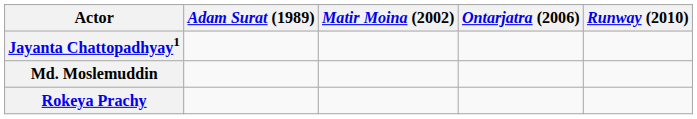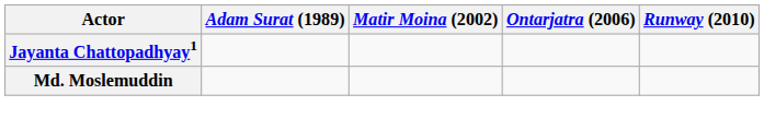- row: Rokeya Prachy
